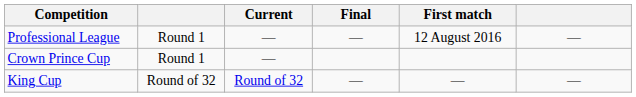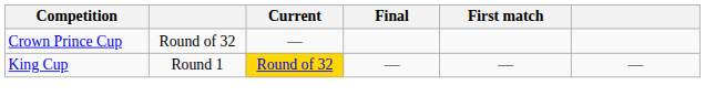- row: Professional League | Round 1 | — | — | 12 August 2016 | —
Crown Prince Cup | column 2: Round 1 -> Round of 32
King Cup | column 2: Round of 32 -> Round 1
King Cup | Current: no background -> gold background
